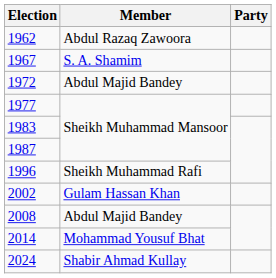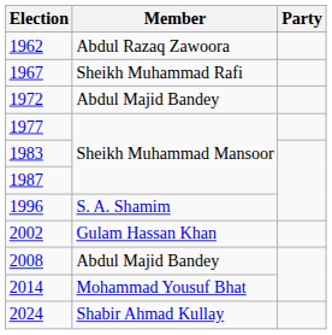1967 | Member: S. A. Shamim -> Sheikh Muhammad Rafi
1996 | Member: Sheikh Muhammad Rafi -> S. A. Shamim
